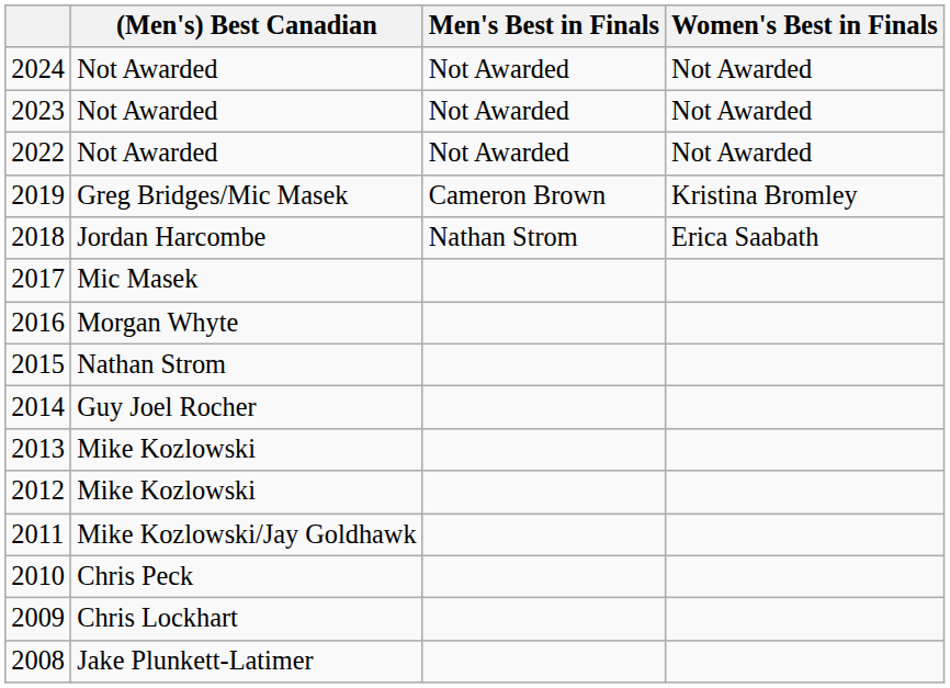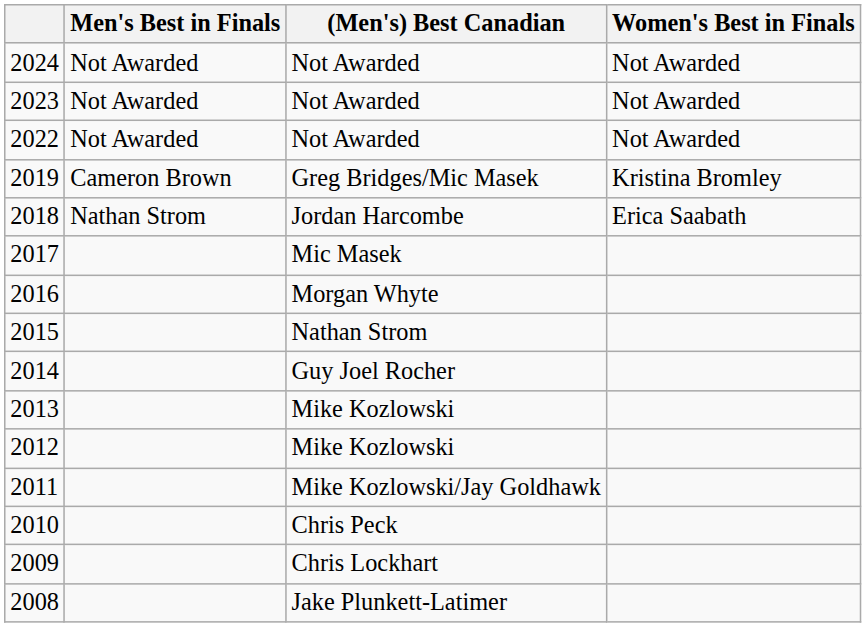columns swapped: (Men's) Best Canadian <-> Men's Best in Finals
